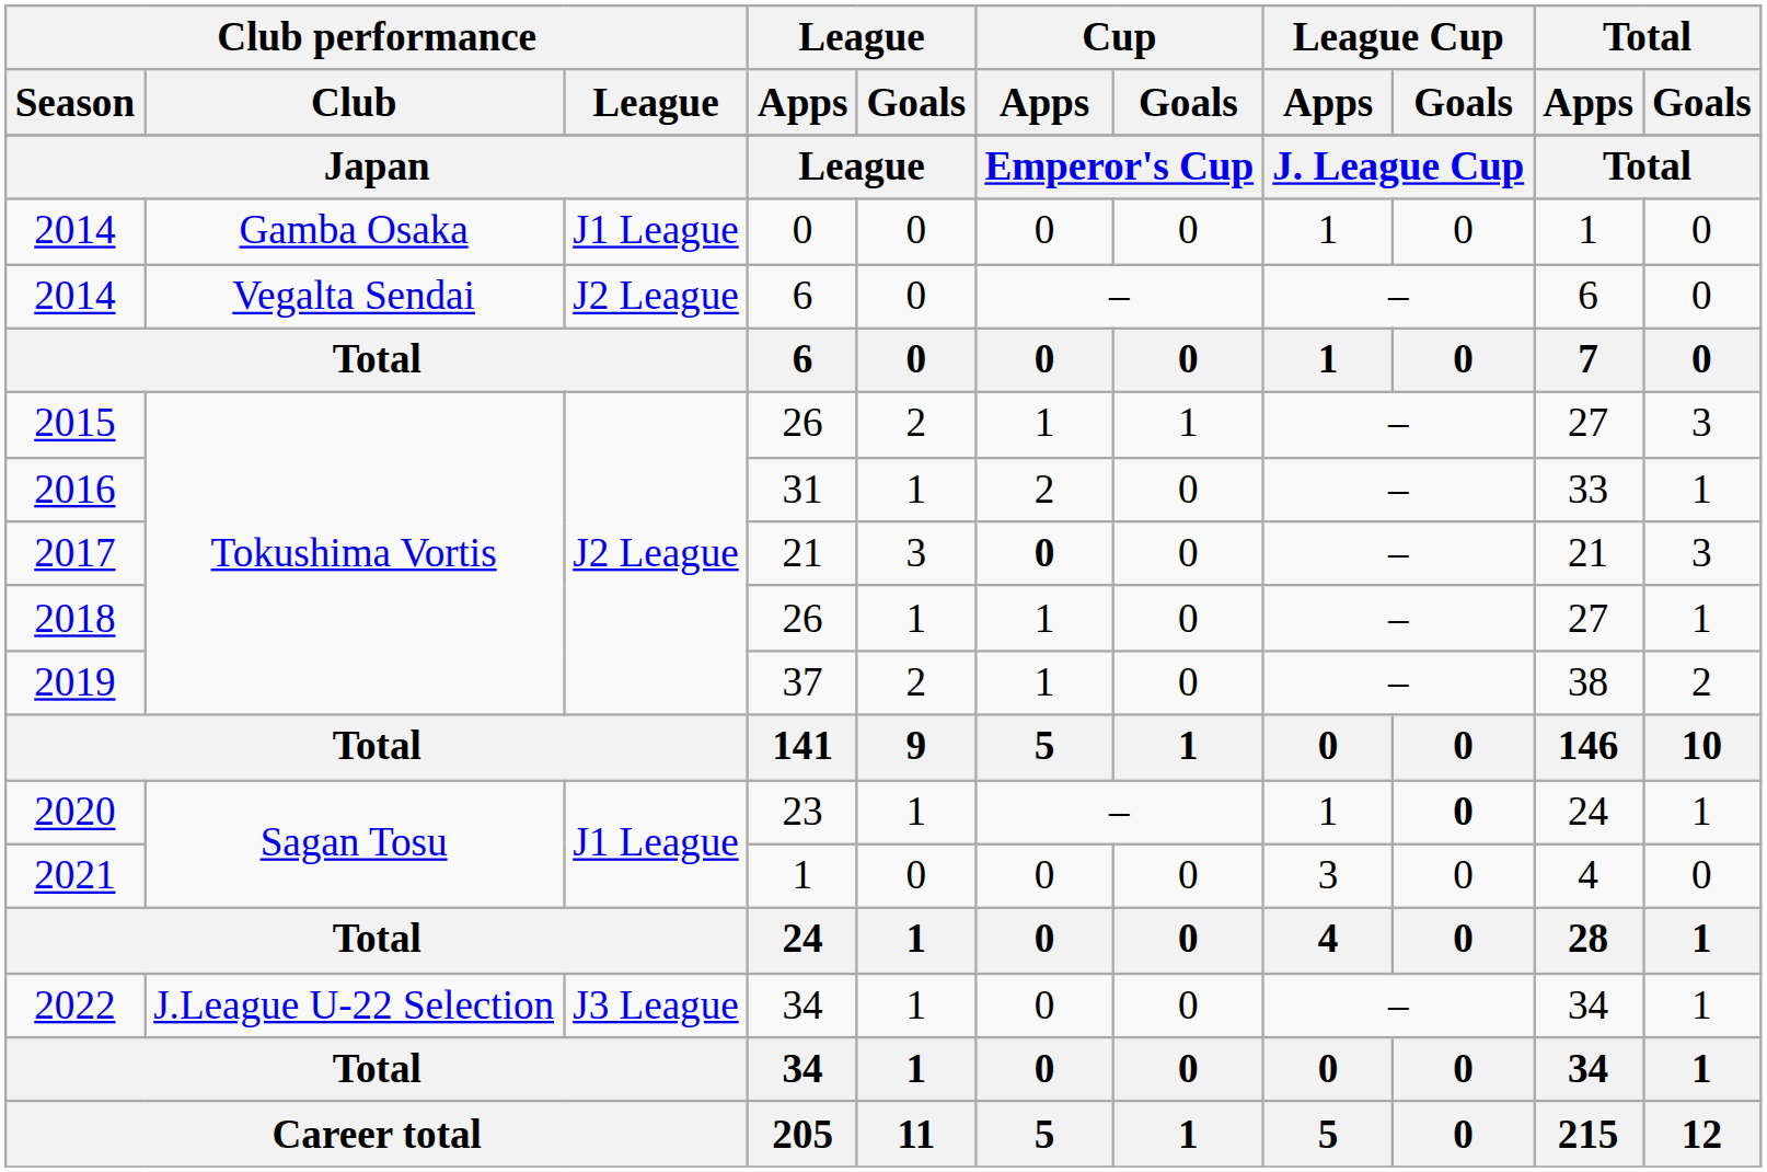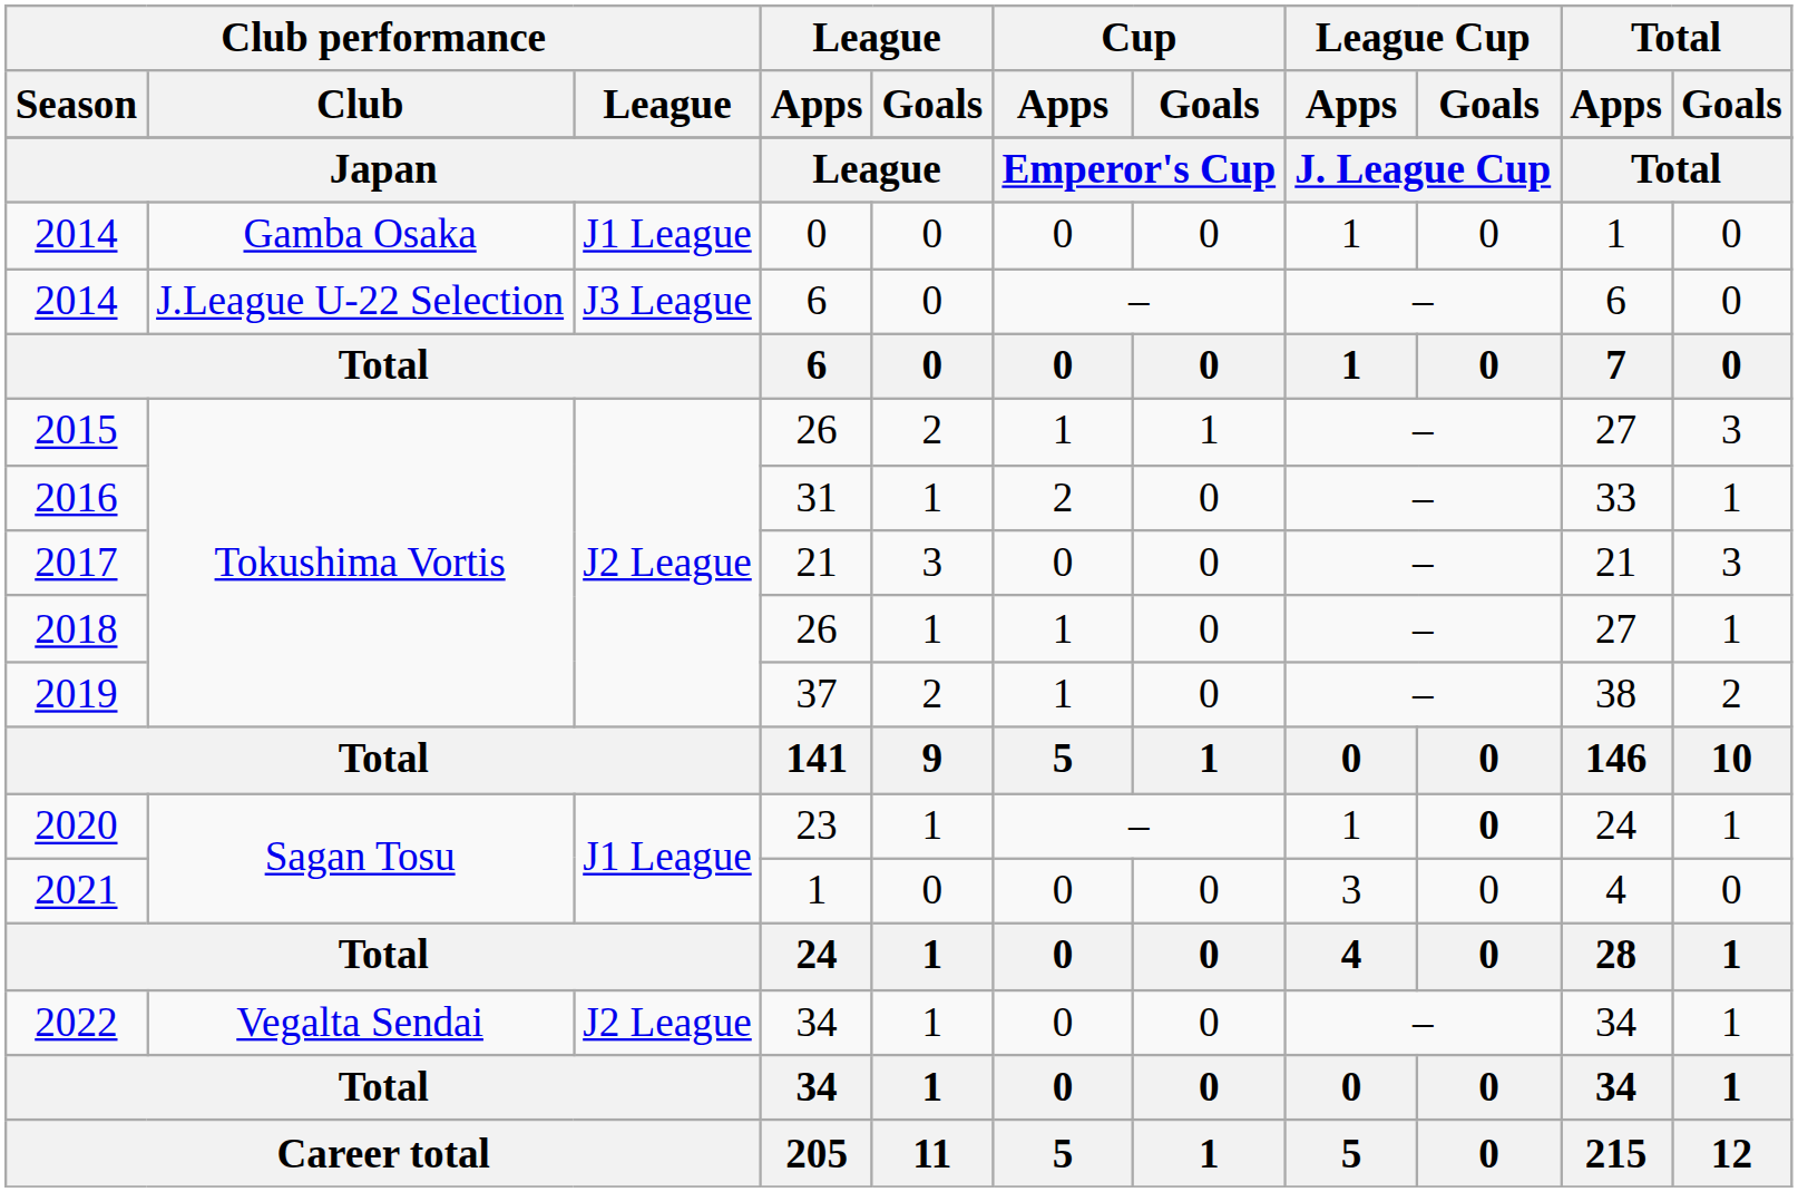2014 / 6 | Club performance / Club: Vegalta Sendai -> J.League U-22 Selection
2014 / 6 | Club performance / League: J2 League -> J3 League
2017 | Cup / Apps: bold -> normal
2022 | Club performance / Club: J.League U-22 Selection -> Vegalta Sendai
2022 | Club performance / League: J3 League -> J2 League
